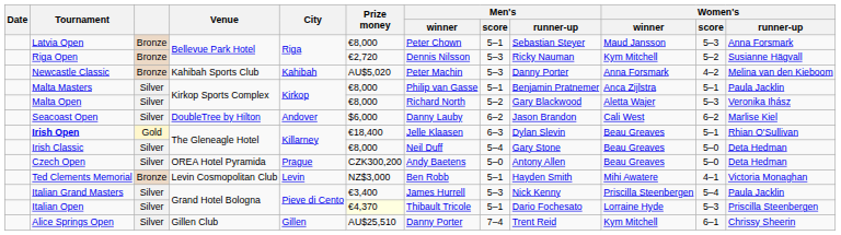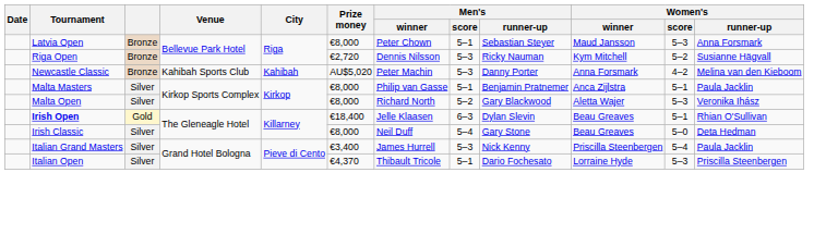- row: Seacoast Open | Silver | DoubleTree by Hilton | Andover | $6,000 | Danny Lauby | 6–2 | Jason Brandon | Cali West | 6–2 | Marlise Kiel
- row: Czech Open | Silver | OREA Hotel Pyramida | Prague | CZK300,200 | Andy Baetens | 5–0 | Antony Allen | Beau Greaves | 5–0 | Deta Hedman
- row: Ted Clements Memorial | Bronze | Levin Cosmopolitan Club | Levin | NZ$3,000 | Ben Robb | 5–1 | Hayden Smith | Mihi Awatere | 4–1 | Victoria Monaghan
Italian Open | Prize money: lightyellow background -> no background
- row: Alice Springs Open | Silver | Gillen Club | Gillen | AU$25,510 | Danny Porter | 7–4 | Trent Reid | Kym Mitchell | 6–1 | Chrissy Sheerin
